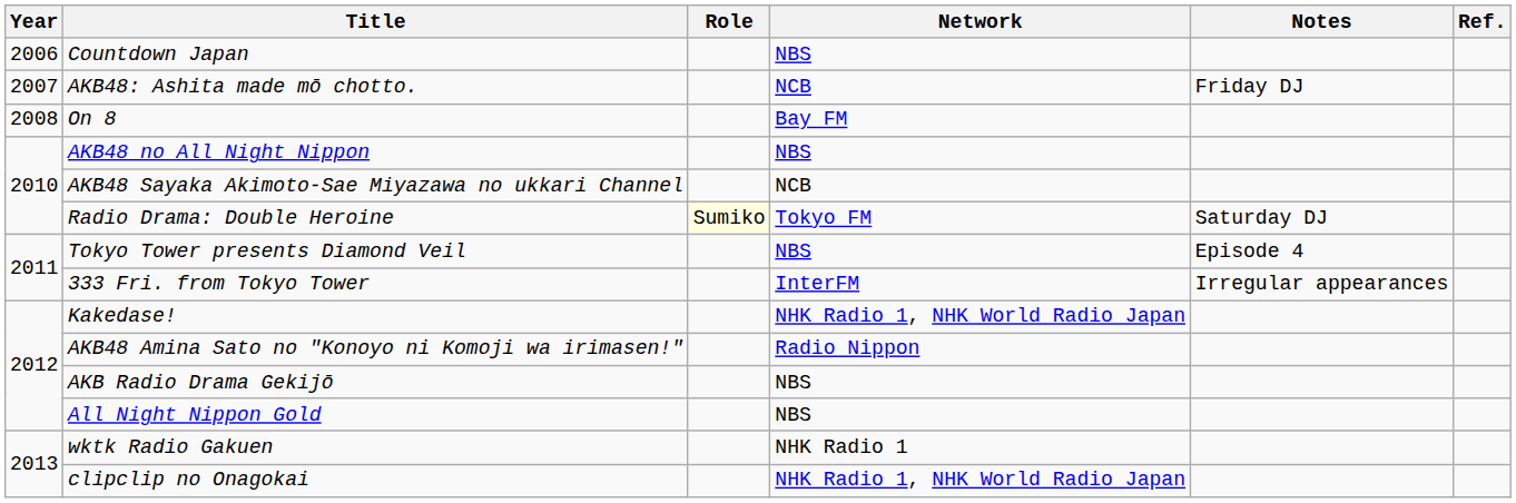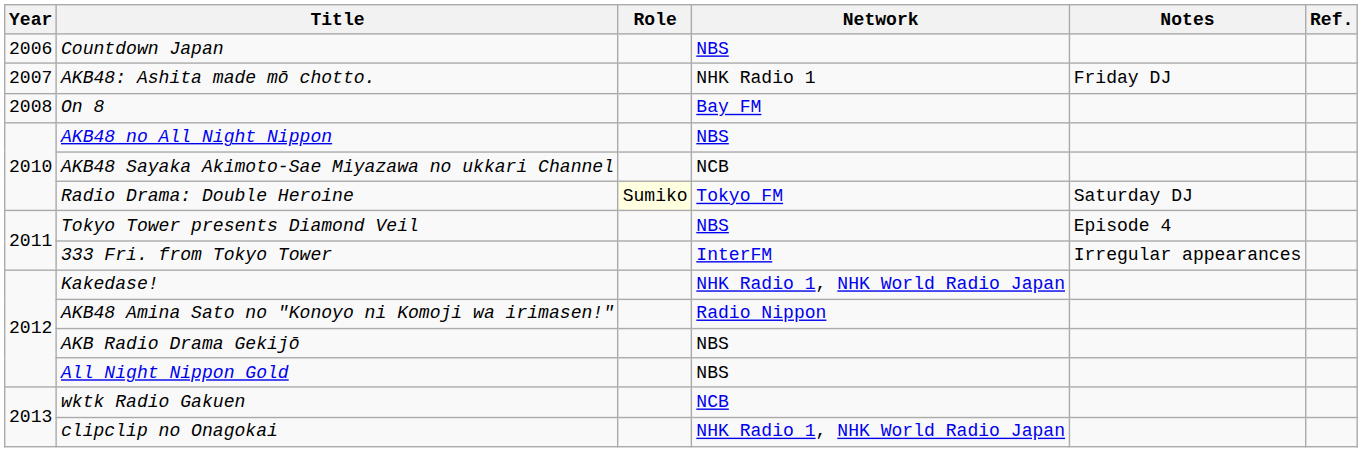AKB48: Ashita made mō chotto. | Network: NCB -> NHK Radio 1
wktk Radio Gakuen | Network: NHK Radio 1 -> NCB
